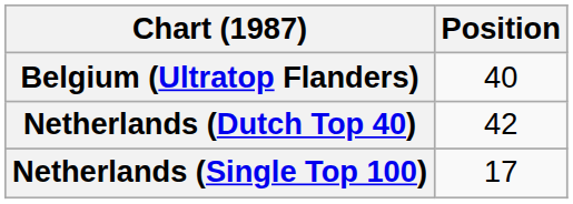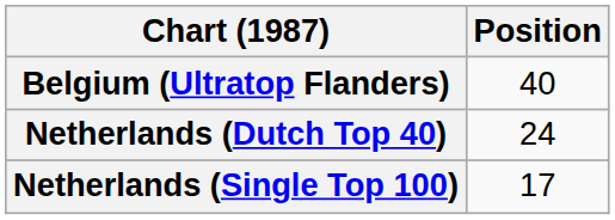Netherlands (Dutch Top 40) | Position: 42 -> 24
